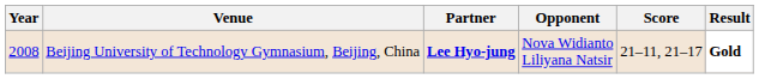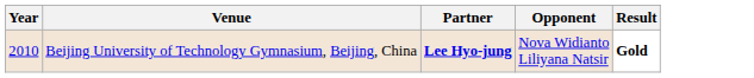- column: Score | 21–11, 21–17
Beijing University of Technology Gymnasium, Beijing, China | Year: 2008 -> 2010
